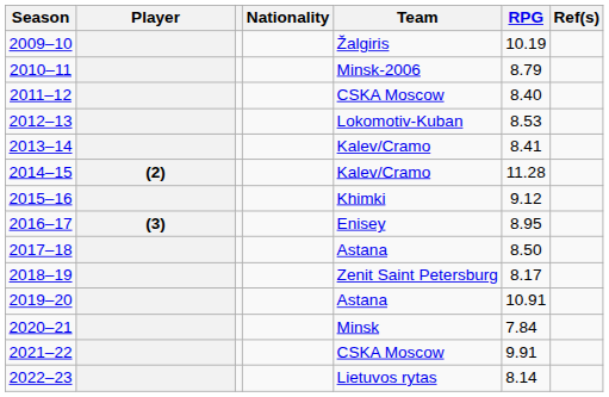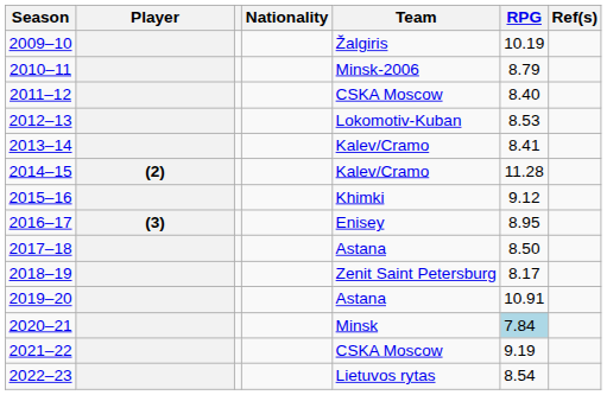2020–21 | RPG: no background -> lightblue background
2021–22 | RPG: 9.91 -> 9.19
2022–23 | RPG: 8.14 -> 8.54
